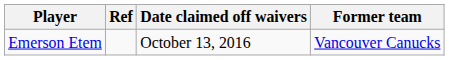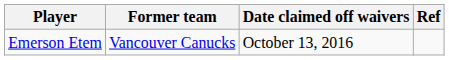columns swapped: Former team <-> Ref
